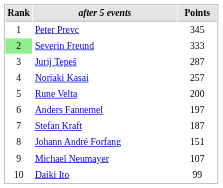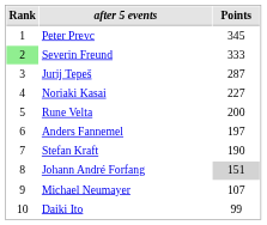Noriaki Kasai | Points: 257 -> 227
Stefan Kraft | Points: 187 -> 190
Johann André Forfang | Points: no background -> lightgrey background
